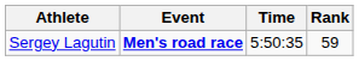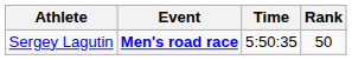Sergey Lagutin | Rank: 59 -> 50
